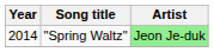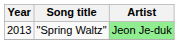"Spring Waltz" | Year: 2014 -> 2013
